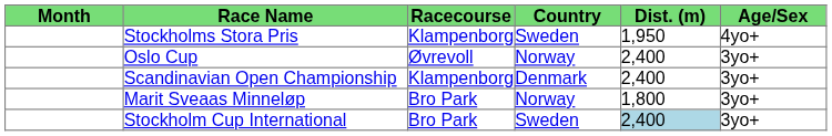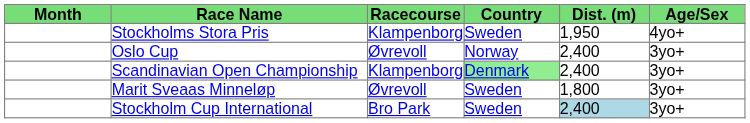Scandinavian Open Championship | Country: no background -> lightgreen background
Marit Sveaas Minneløp | Racecourse: Bro Park -> Øvrevoll
Marit Sveaas Minneløp | Country: Norway -> Sweden
